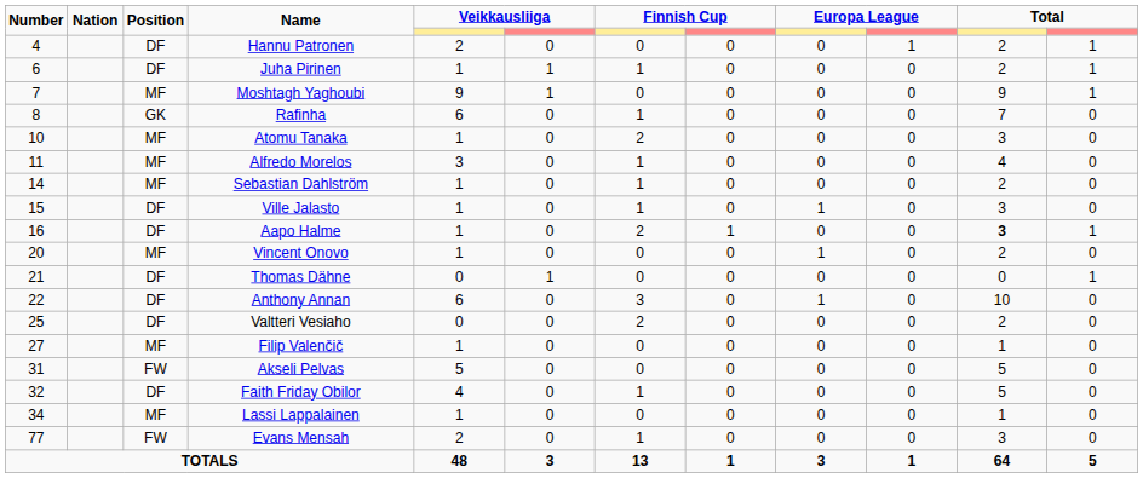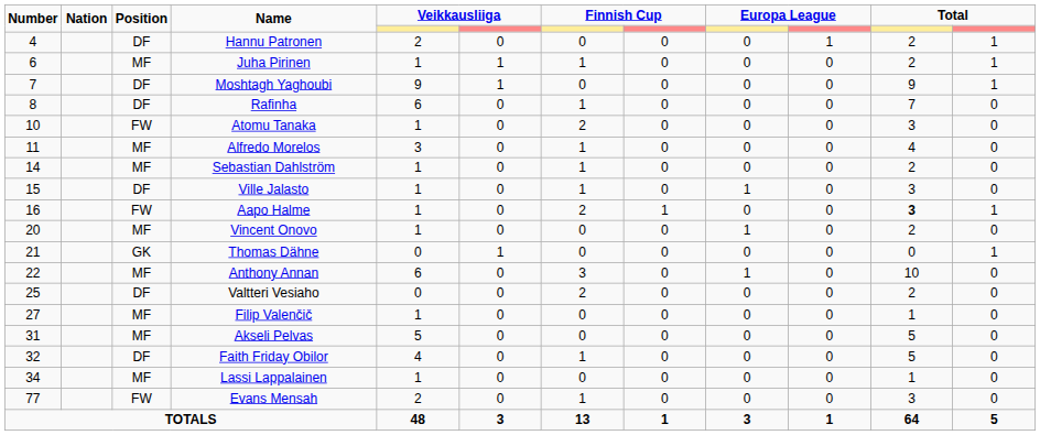Juha Pirinen | Position: DF -> MF
Moshtagh Yaghoubi | Position: MF -> DF
Rafinha | Position: GK -> DF
Atomu Tanaka | Position: MF -> FW
Aapo Halme | Position: DF -> FW
Thomas Dähne | Position: DF -> GK
Anthony Annan | Position: DF -> MF
Akseli Pelvas | Position: FW -> MF
